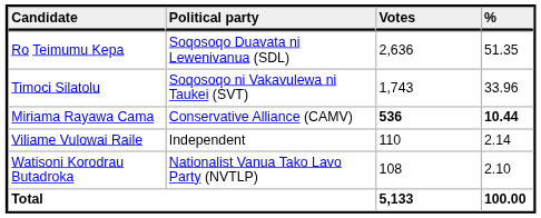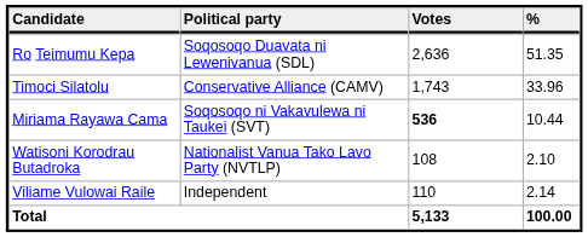Timoci Silatolu | Political party: Soqosoqo ni Vakavulewa ni Taukei (SVT) -> Conservative Alliance (CAMV)
Miriama Rayawa Cama | Political party: Conservative Alliance (CAMV) -> Soqosoqo ni Vakavulewa ni Taukei (SVT)
Miriama Rayawa Cama | %: bold -> normal
rows swapped: Viliame Vulowai Raile <-> Watisoni Korodrau Butadroka
